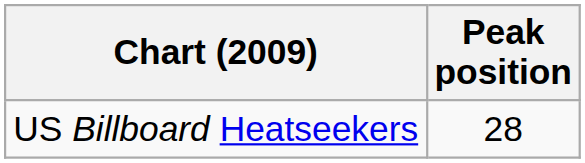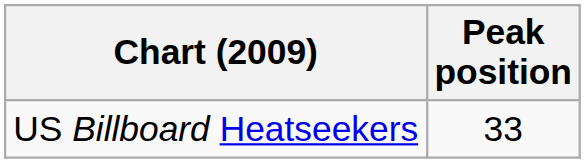US Billboard Heatseekers | Peak position: 28 -> 33
